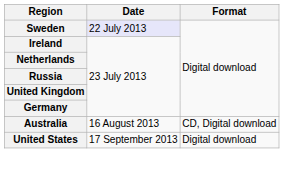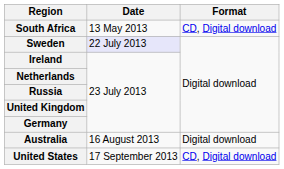+ row: South Africa | 13 May 2013 | CD, Digital download
Australia | Format: CD, Digital download -> Digital download
United States | Format: Digital download -> CD, Digital download
